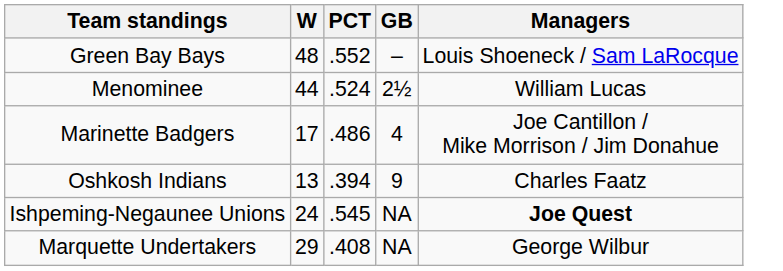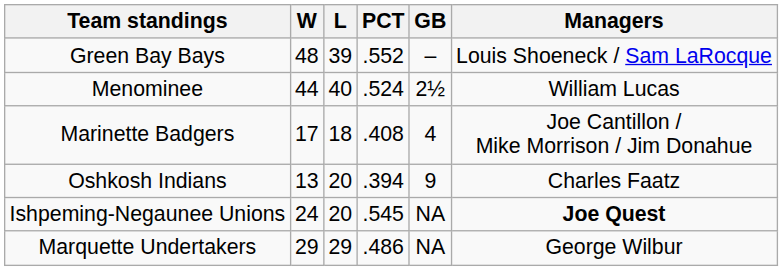+ column: L | 39 | 40 | 18 | 20 | 20 | 29
Marinette Badgers | PCT: .486 -> .408
Marquette Undertakers | PCT: .408 -> .486
